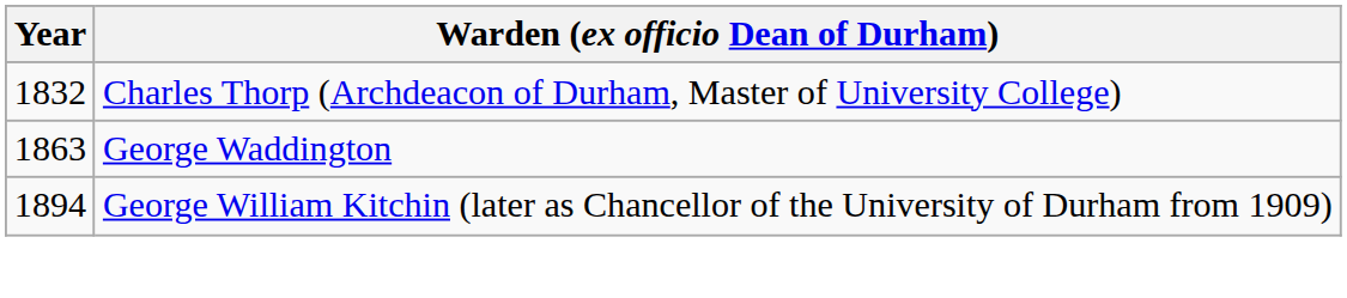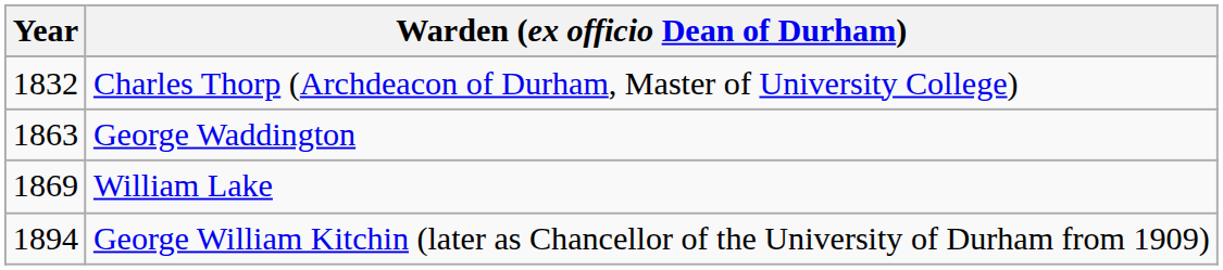+ row: 1869 | William Lake
